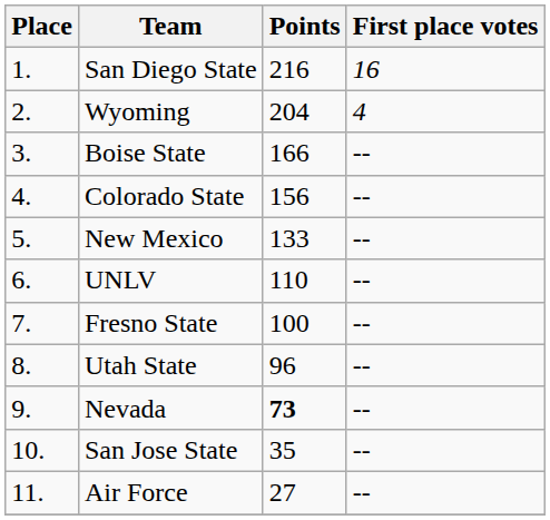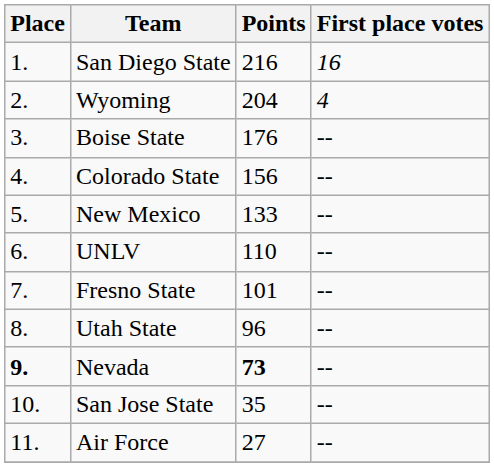Boise State | Points: 166 -> 176
Fresno State | Points: 100 -> 101
Nevada | Place: normal -> bold
